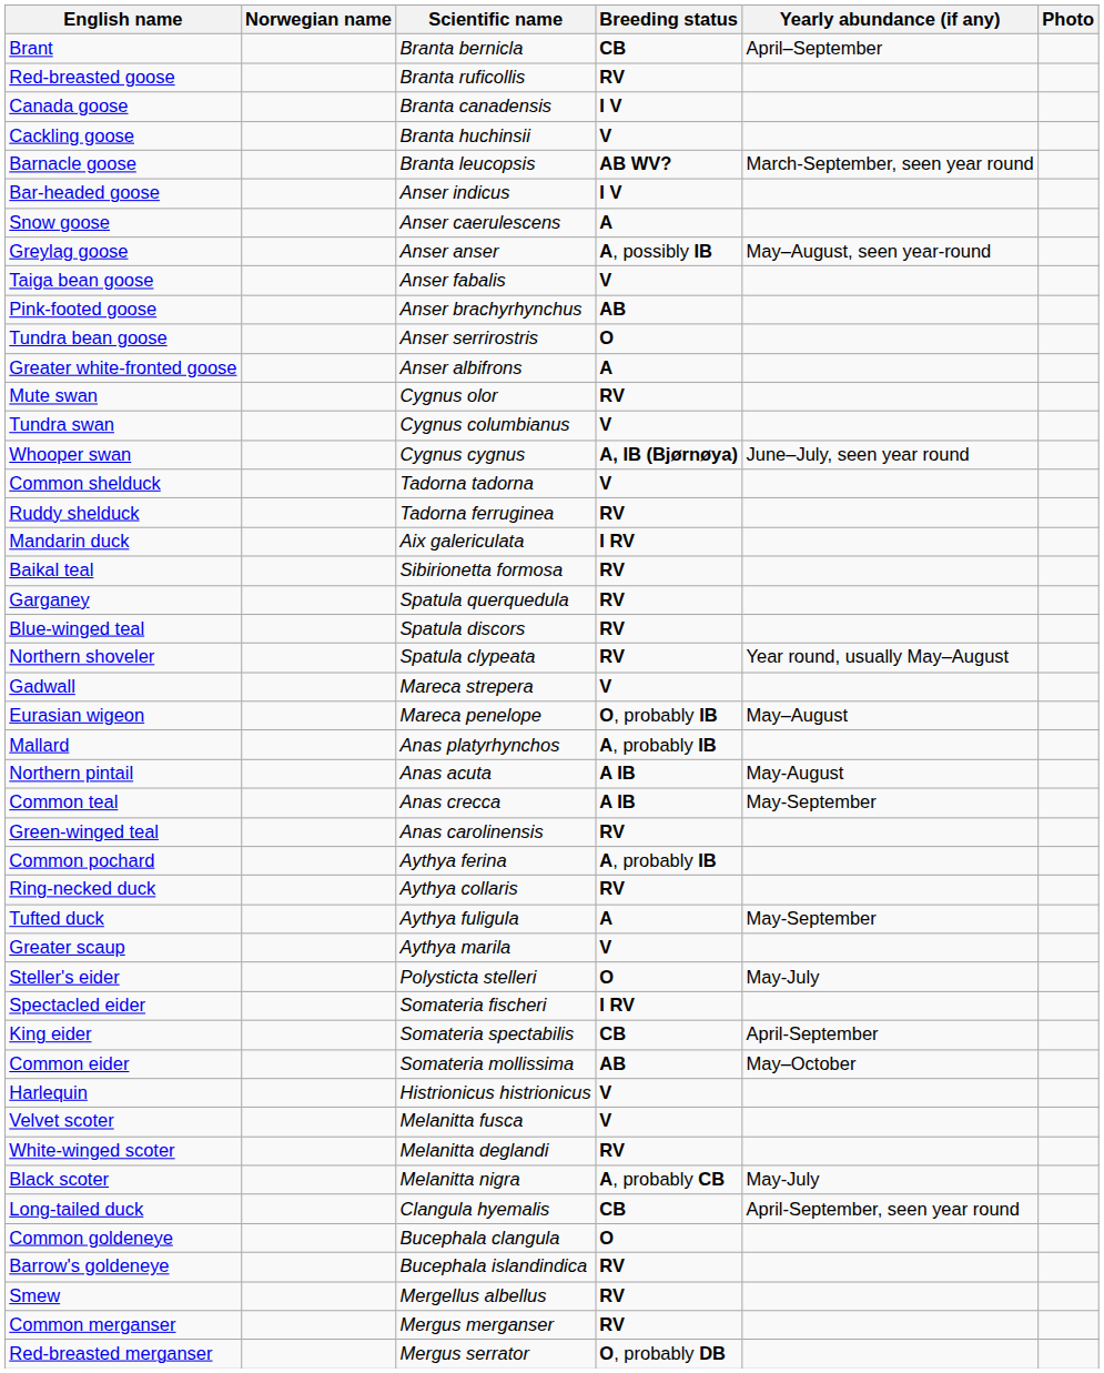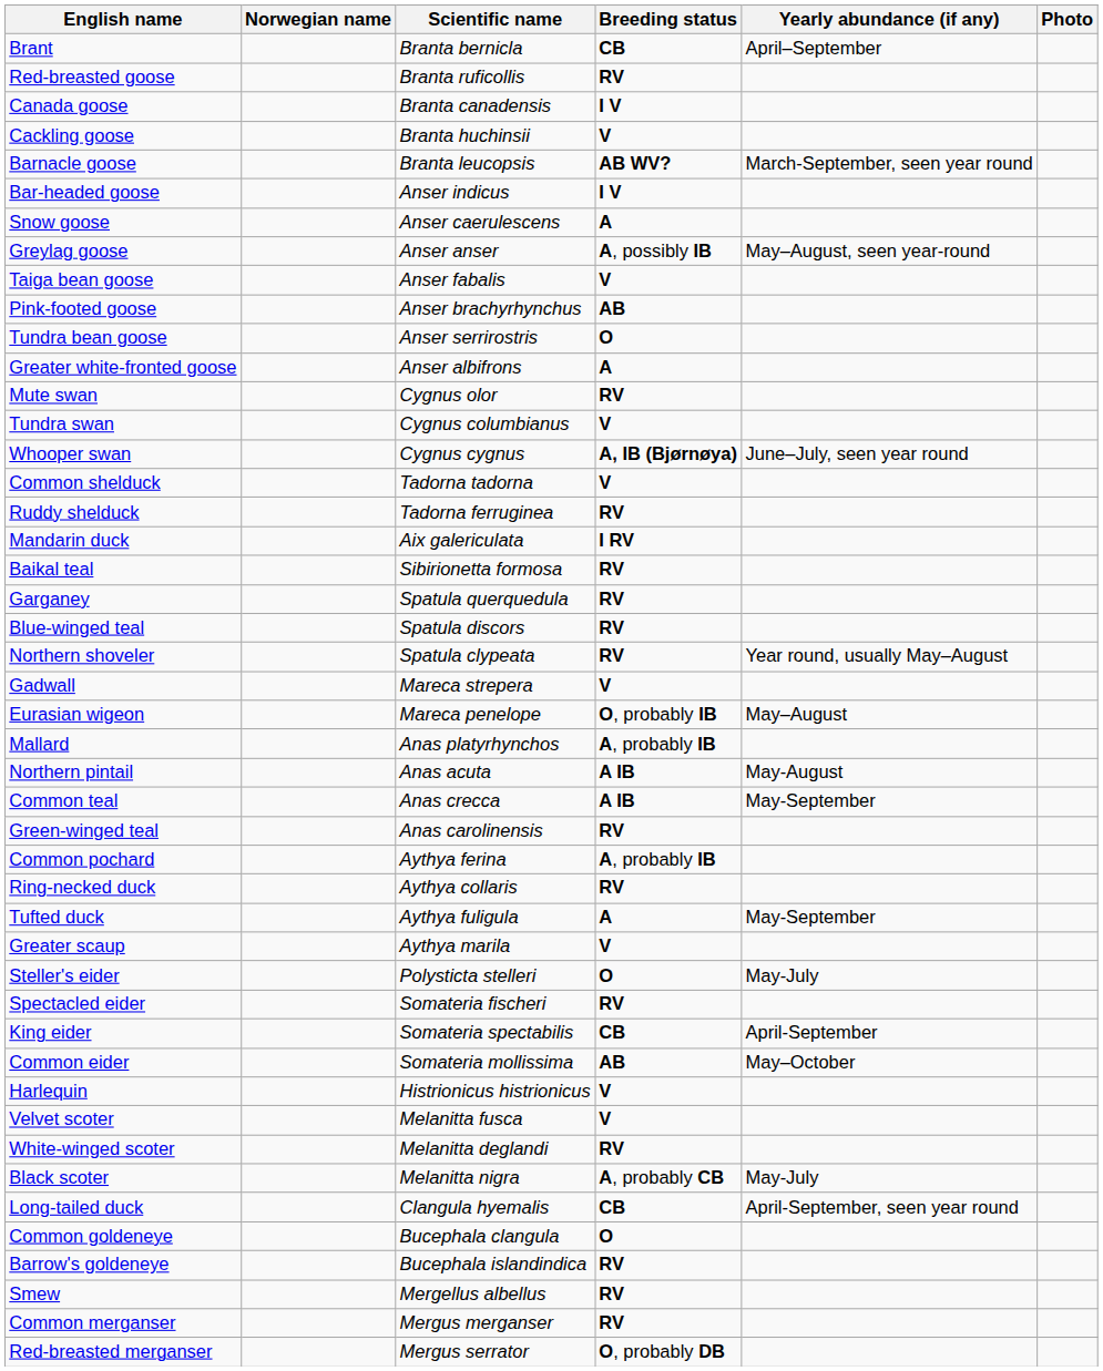Spectacled eider | Breeding status: I RV -> RV
